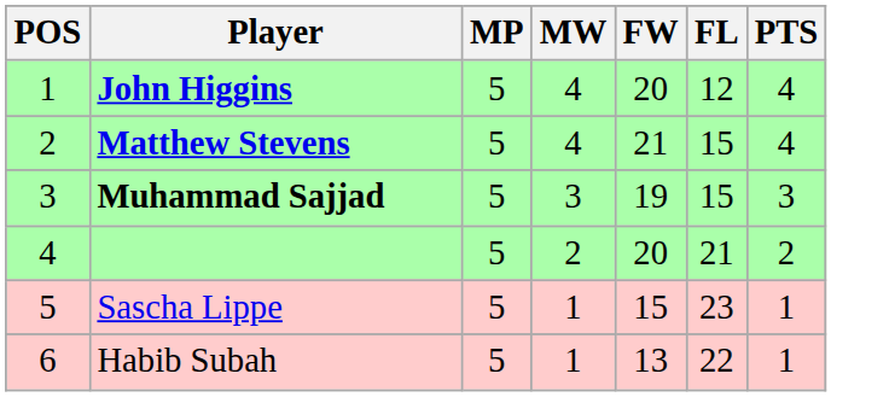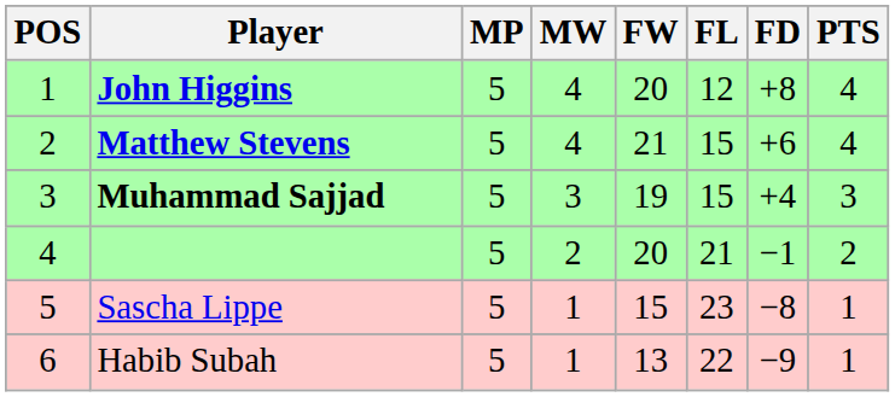+ column: FD | +8 | +6 | +4 | −1 | −8 | −9
